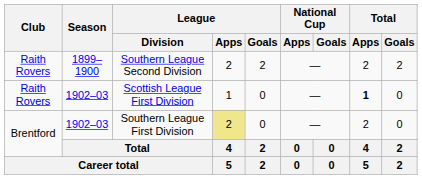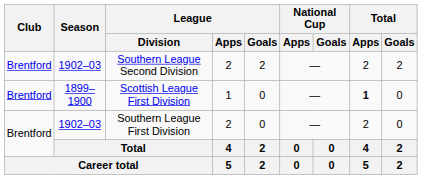Southern League Second Division | Club: Raith Rovers -> Brentford
Southern League Second Division | Season: 1899–1900 -> 1902–03
Scottish League First Division | Club: Raith Rovers -> Brentford
Scottish League First Division | Season: 1902–03 -> 1899–1900
Southern League First Division | League / Apps: khaki background -> no background
